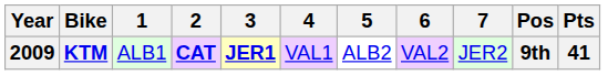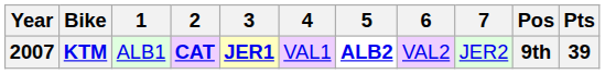KTM | Year: 2009 -> 2007
KTM | 5: normal -> bold
KTM | Pts: 41 -> 39
